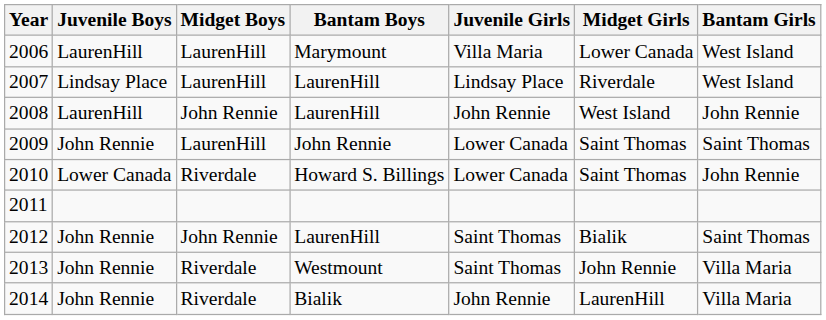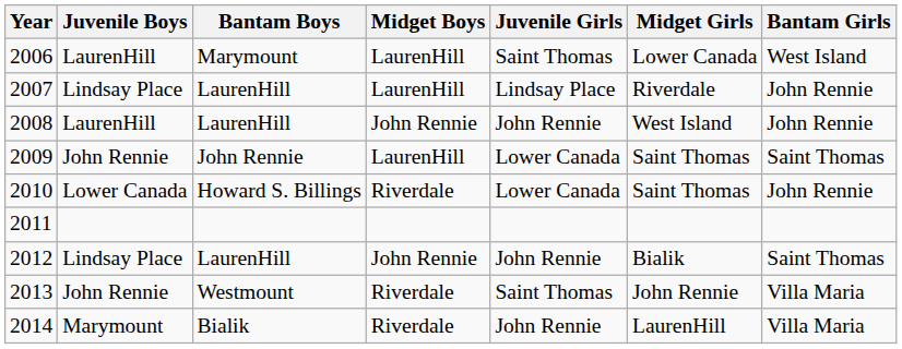columns swapped: Midget Boys <-> Bantam Boys
2006 | Juvenile Girls: Villa Maria -> Saint Thomas
2007 | Bantam Girls: West Island -> John Rennie
2012 | Juvenile Boys: John Rennie -> Lindsay Place
2012 | Juvenile Girls: Saint Thomas -> John Rennie
2014 | Juvenile Boys: John Rennie -> Marymount
